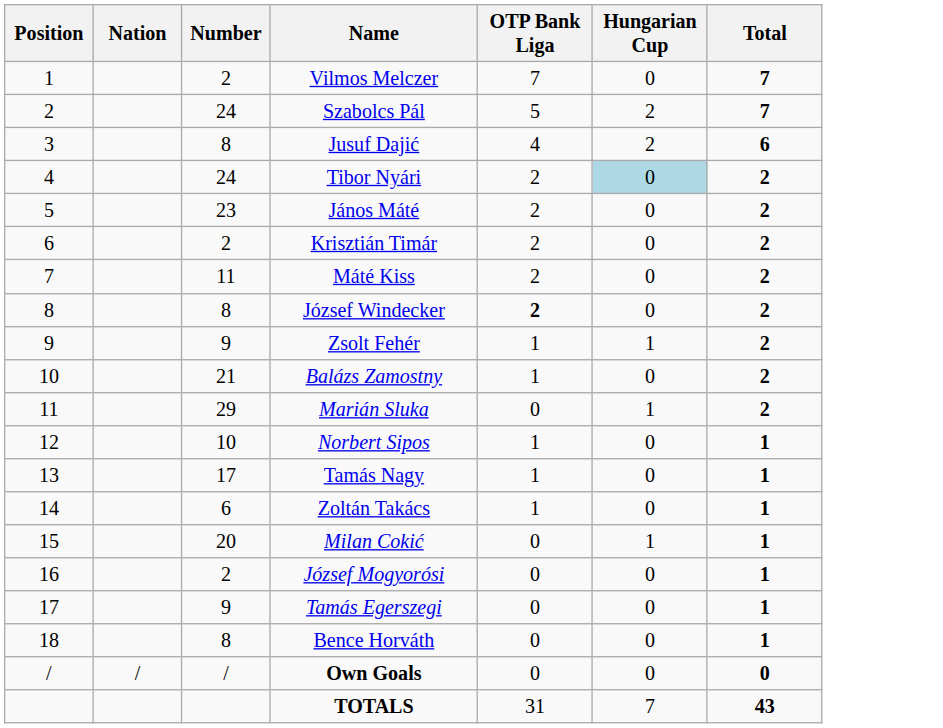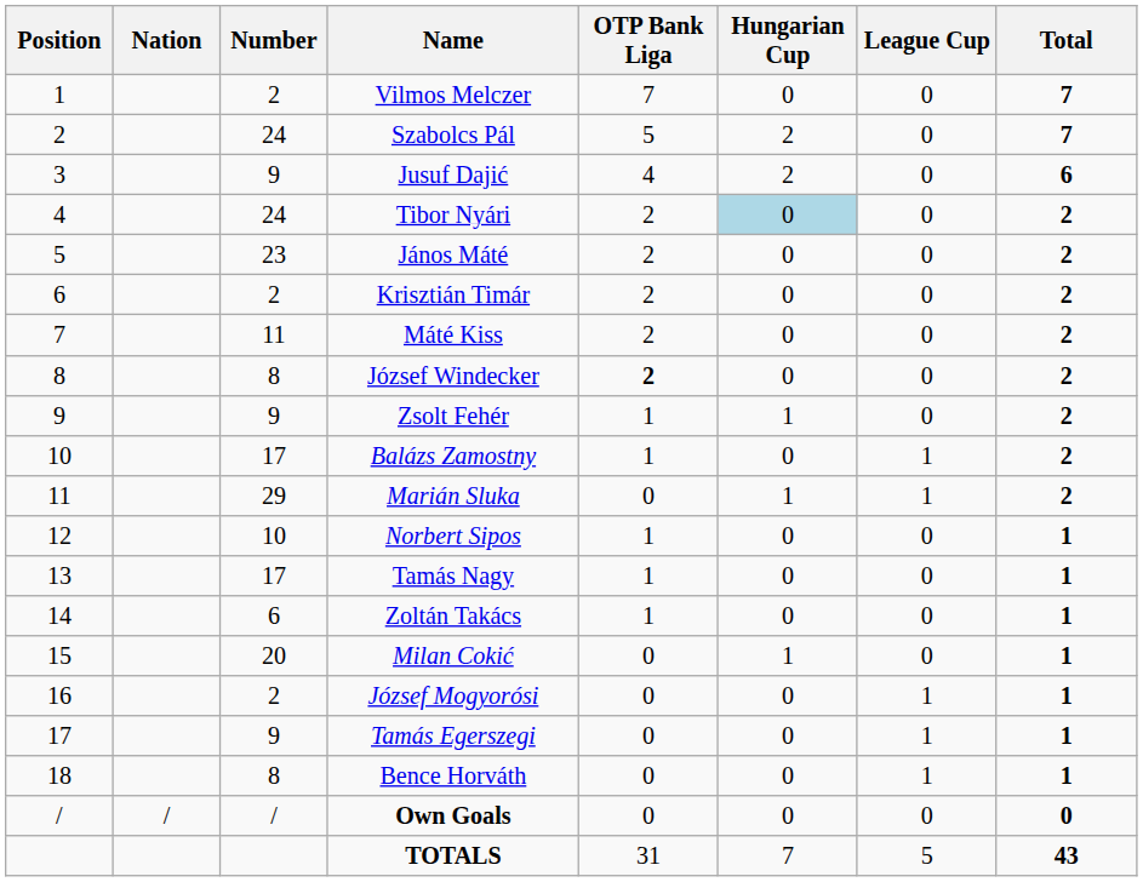+ column: League Cup | 0 | 0 | 0 | 0 | 0 | 0 | 0 | 0 | 0 | 1 | 1 | 0 | 0 | 0 | 0 | 1 | 1 | 1 | 0 | 5
Jusuf Dajić | Number: 8 -> 9
Balázs Zamostny | Number: 21 -> 17
